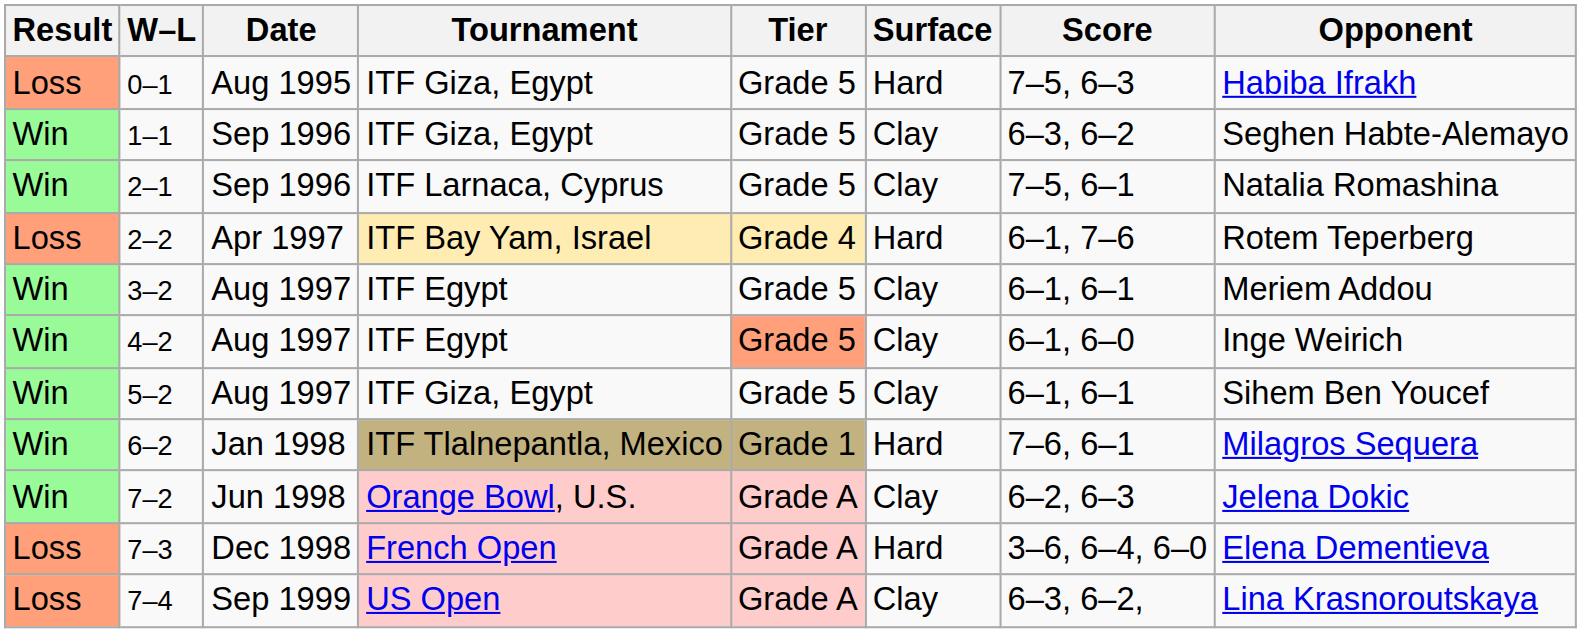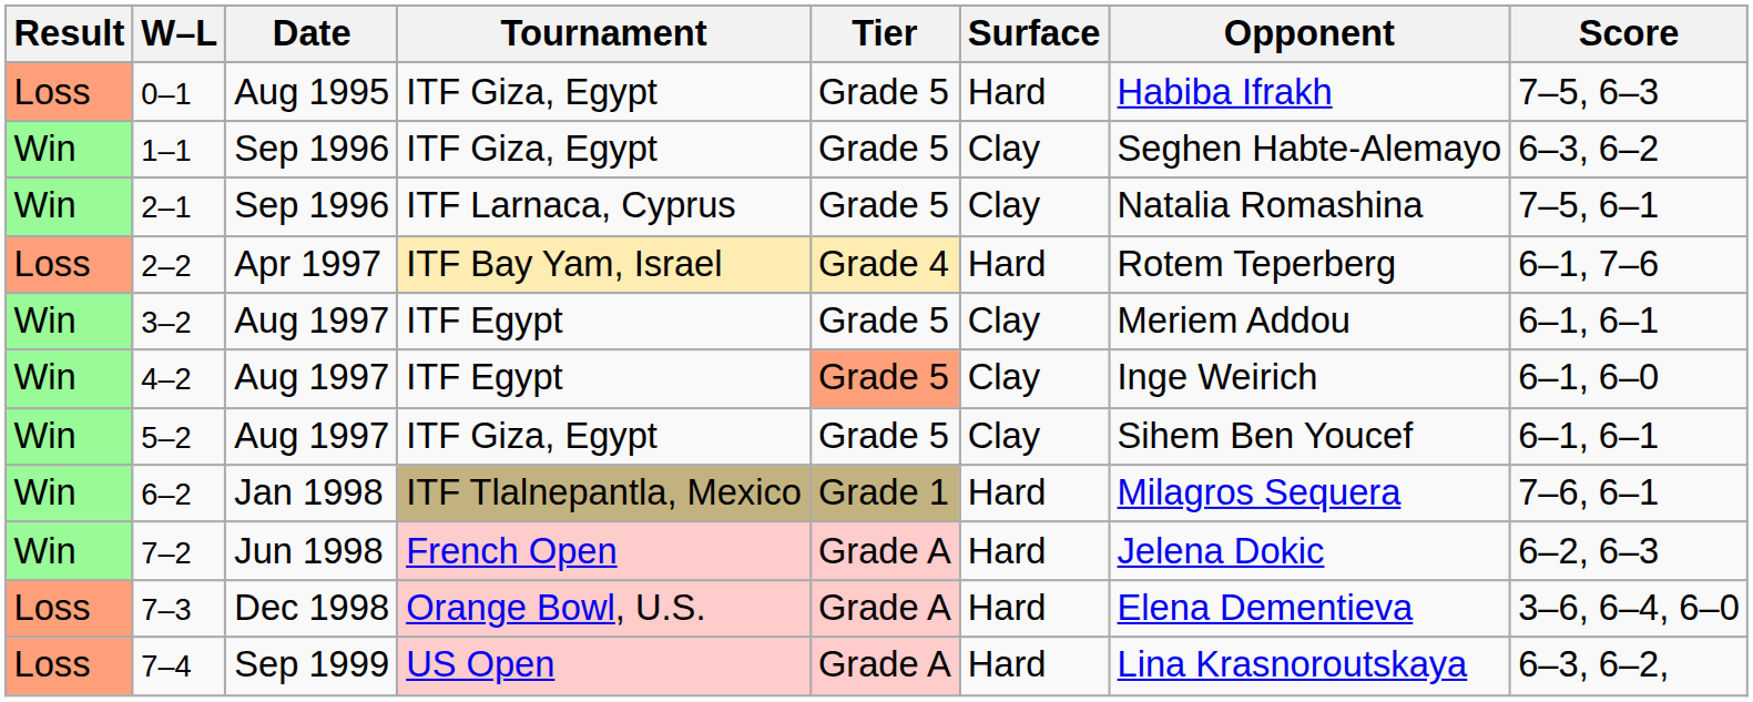columns swapped: Opponent <-> Score
7–2 | Tournament: Orange Bowl, U.S. -> French Open
7–2 | Surface: Clay -> Hard
7–3 | Tournament: French Open -> Orange Bowl, U.S.
7–4 | Surface: Clay -> Hard
